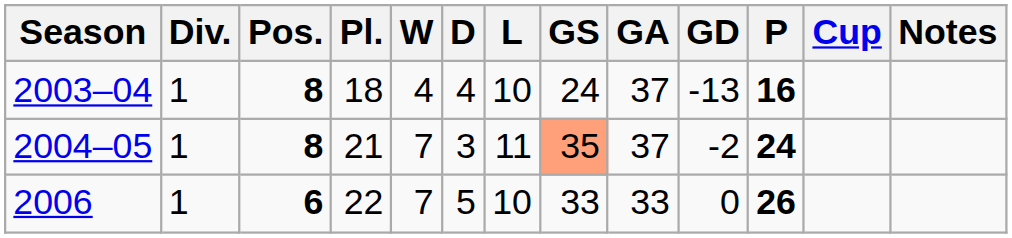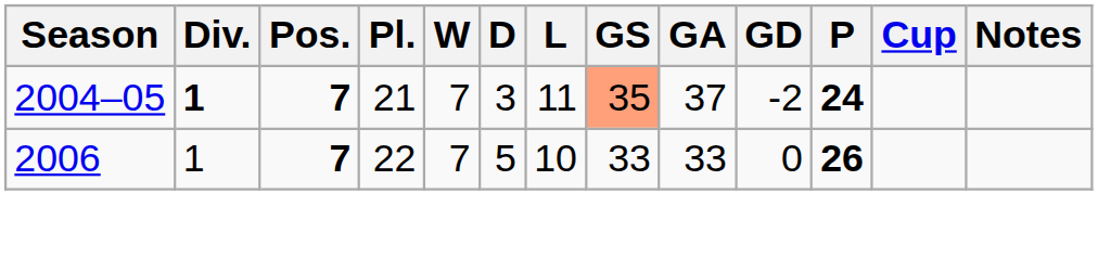- row: 2003–04 | 1 | 8 | 18 | 4 | 4 | 10 | 24 | 37 | -13 | 16
2004–05 | Div.: normal -> bold
2004–05 | Pos.: 8 -> 7
2006 | Pos.: 6 -> 7
